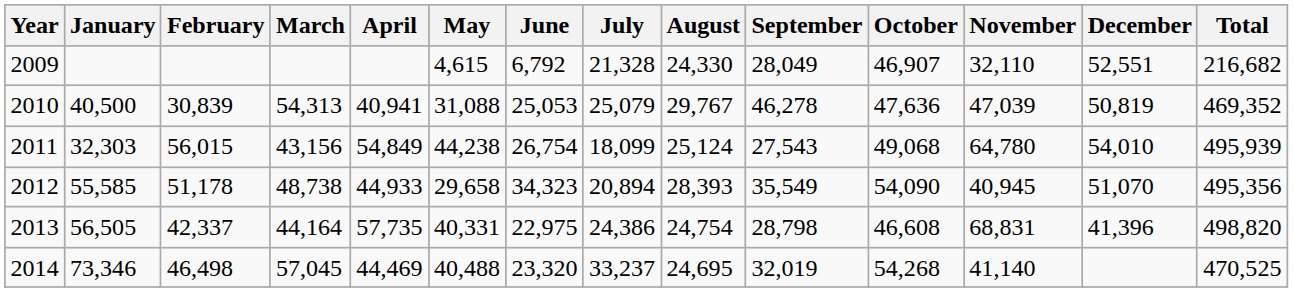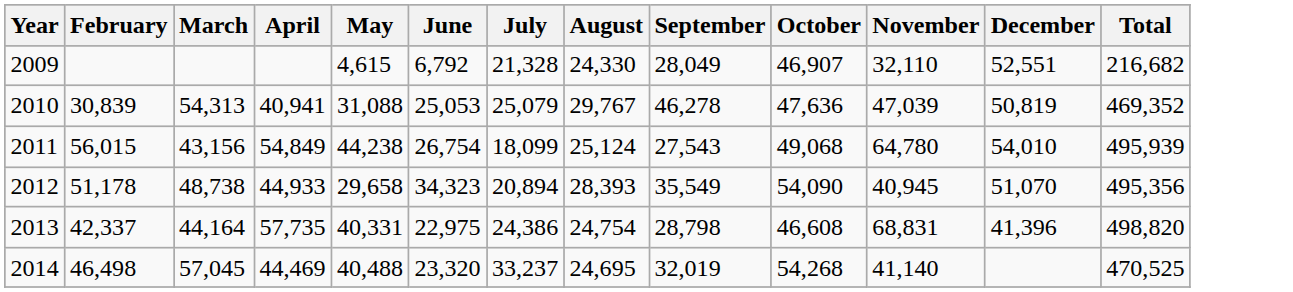- column: January | 40,500 | 32,303 | 55,585 | 56,505 | 73,346
